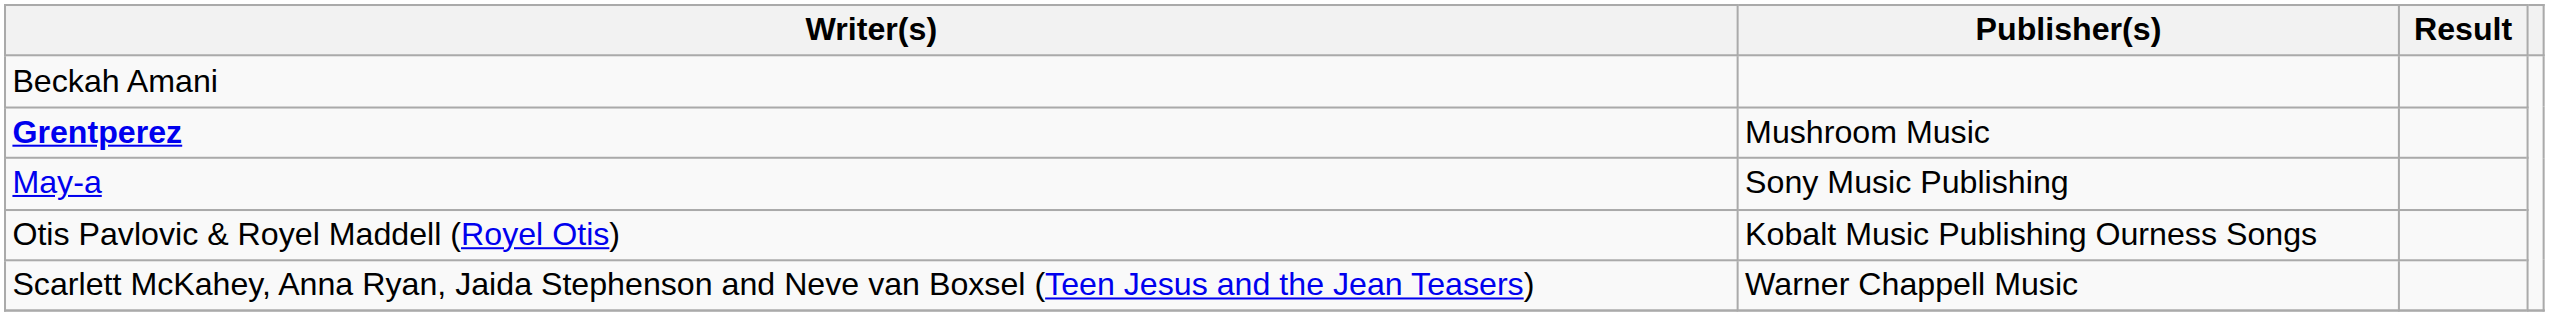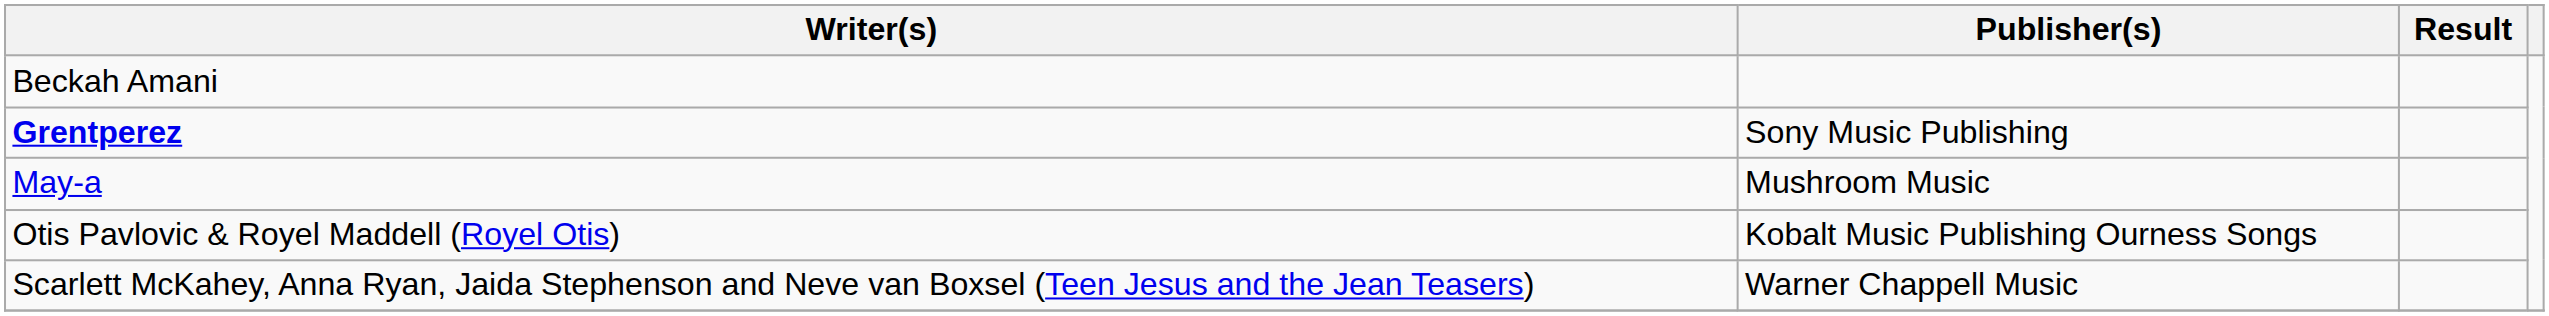Grentperez | Publisher(s): Mushroom Music -> Sony Music Publishing
May-a | Publisher(s): Sony Music Publishing -> Mushroom Music
